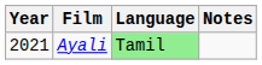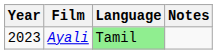Ayali | Year: 2021 -> 2023
